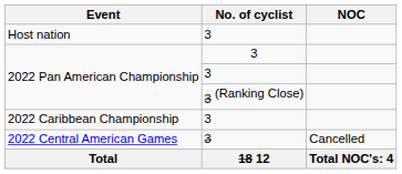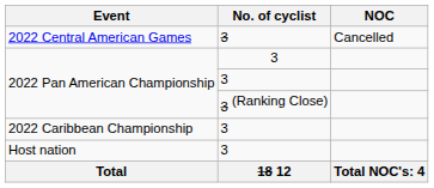rows swapped: Host nation <-> 2022 Central American Games
